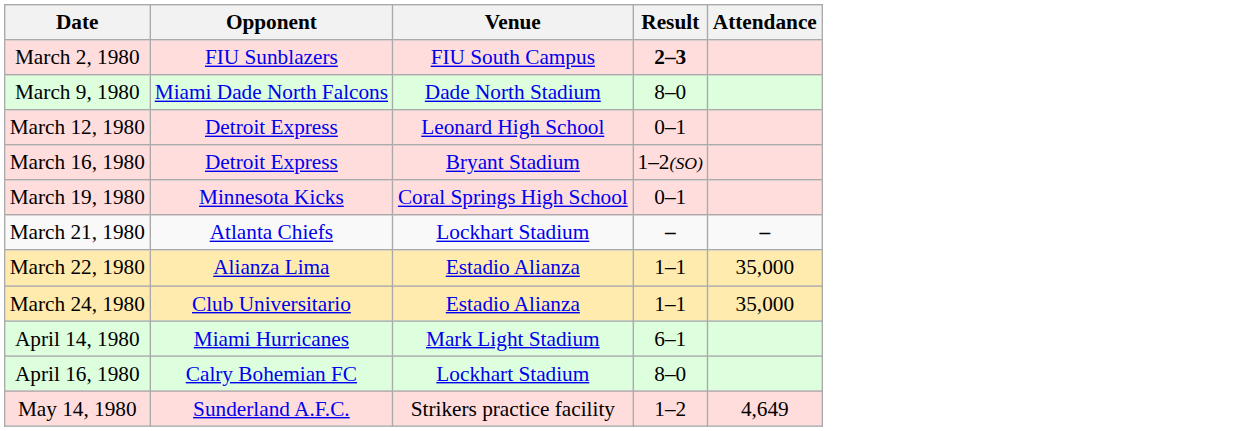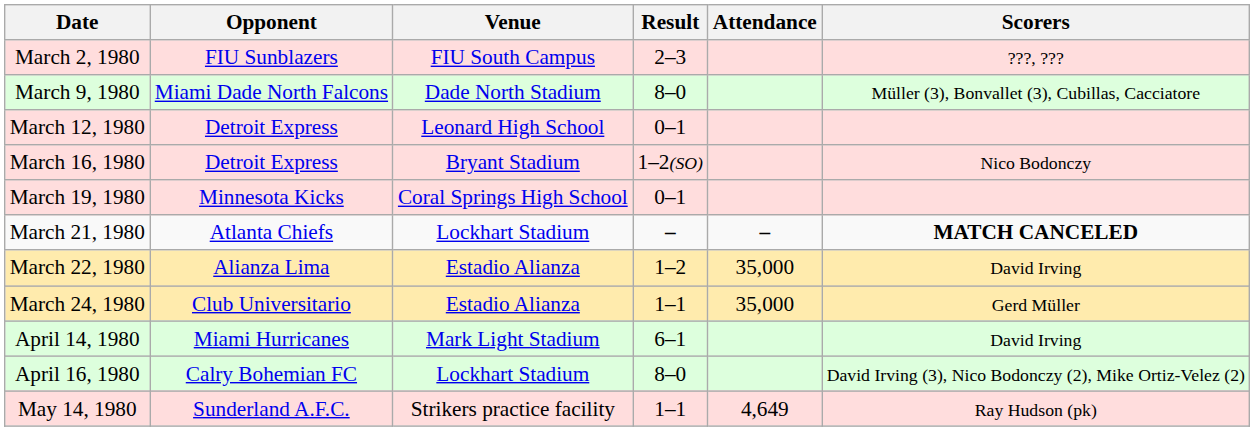+ column: Scorers | ???, ??? | Müller (3), Bonvallet (3), Cubillas, Cacciatore | Nico Bodonczy | MATCH CANCELED | David Irving | Gerd Müller | David Irving | David Irving (3), Nico Bodonczy (2), Mike Ortiz-Velez (2) | Ray Hudson (pk)
March 2, 1980 | Result: bold -> normal
March 22, 1980 | Result: 1–1 -> 1–2
May 14, 1980 | Result: 1–2 -> 1–1
